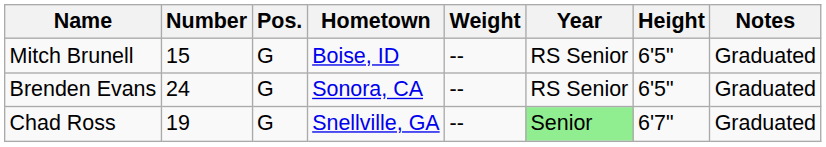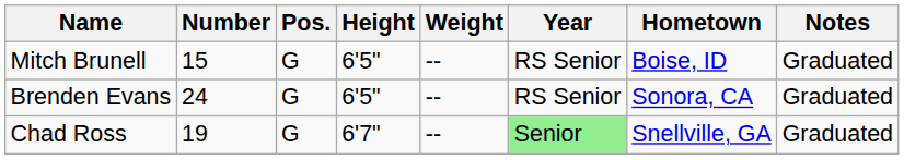columns swapped: Height <-> Hometown
